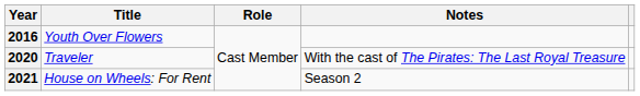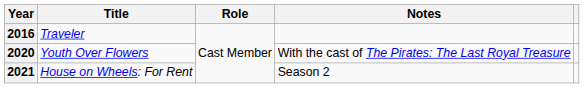2016 | Title: Youth Over Flowers -> Traveler
2020 | Title: Traveler -> Youth Over Flowers
